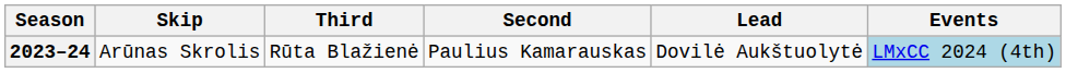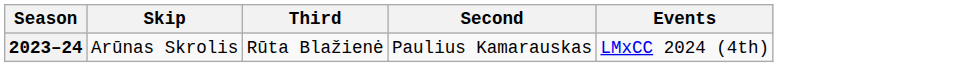- column: Lead | Dovilė Aukštuolytė
2023–24 | Events: lightblue background -> no background
